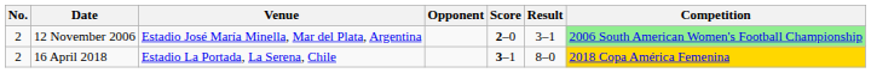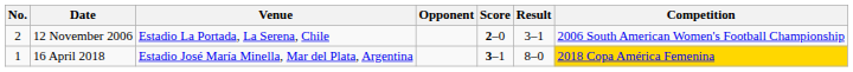12 November 2006 | Venue: Estadio José María Minella, Mar del Plata, Argentina -> Estadio La Portada, La Serena, Chile
12 November 2006 | Competition: lightgreen background -> no background
16 April 2018 | No.: 2 -> 1
16 April 2018 | Venue: Estadio La Portada, La Serena, Chile -> Estadio José María Minella, Mar del Plata, Argentina
